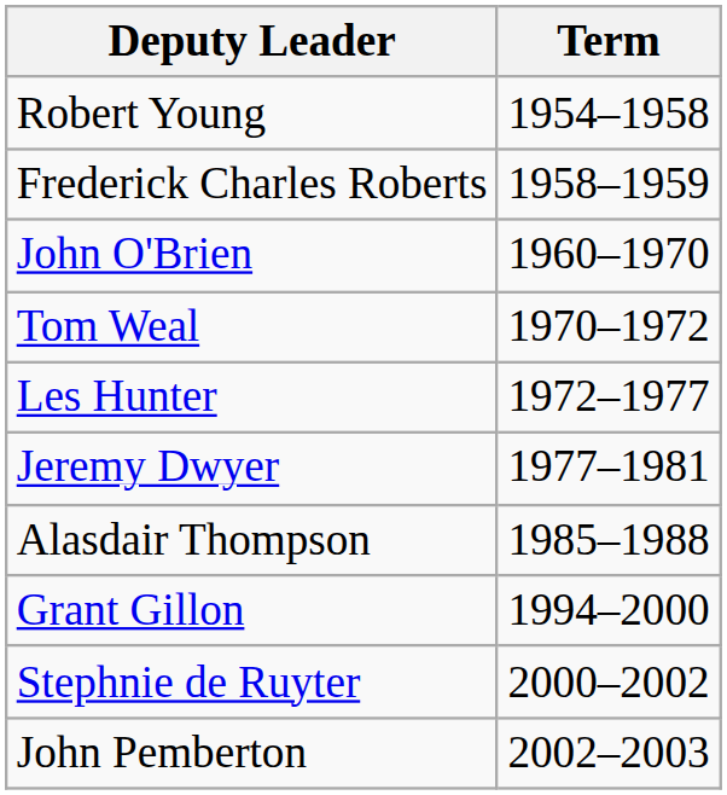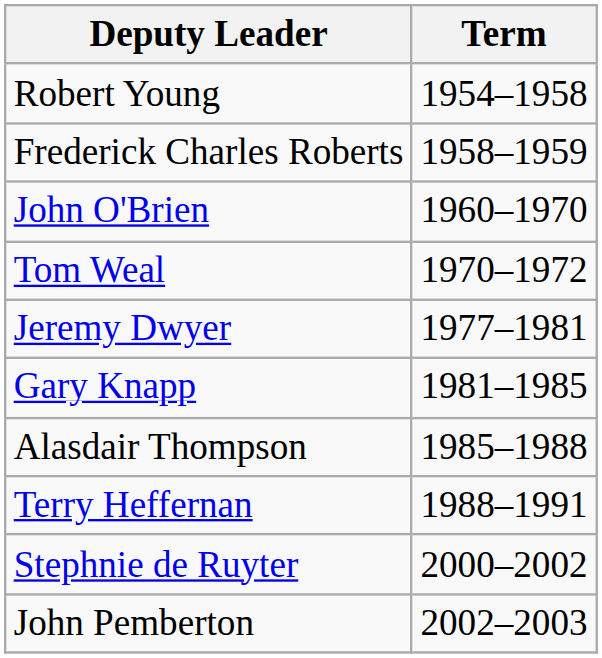- row: Les Hunter | 1972–1977
+ row: Gary Knapp | 1981–1985
+ row: Terry Heffernan | 1988–1991
- row: Grant Gillon | 1994–2000
